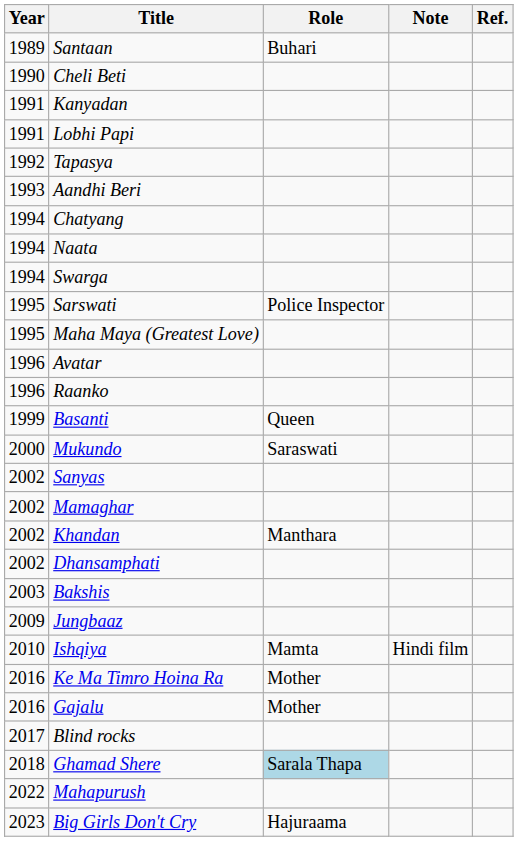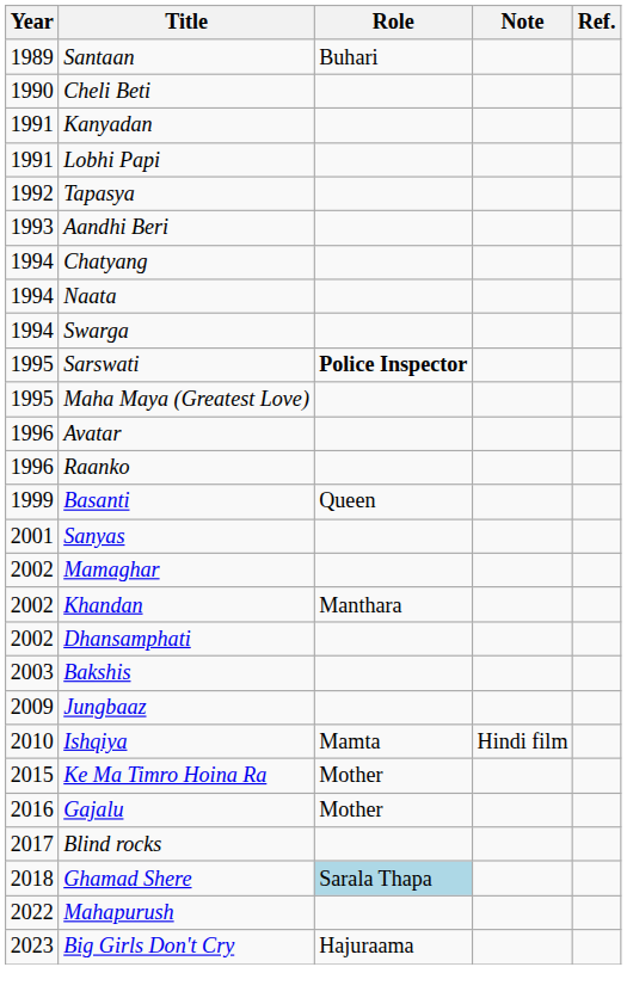Sarswati | Role: normal -> bold
- row: 2000 | Mukundo | Saraswati
Sanyas | Year: 2002 -> 2001
Ke Ma Timro Hoina Ra | Year: 2016 -> 2015
